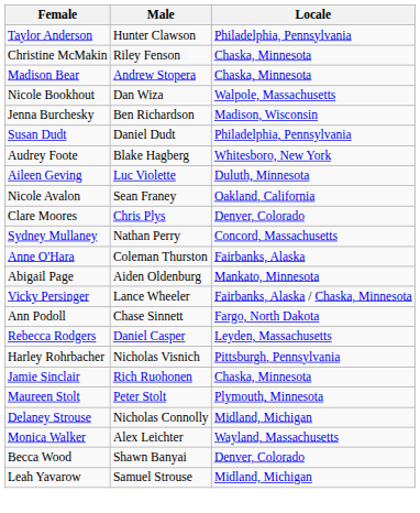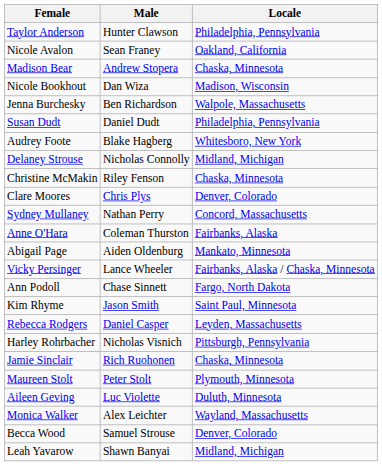rows swapped: Nicole Avalon <-> Christine McMakin
Nicole Bookhout | Locale: Walpole, Massachusetts -> Madison, Wisconsin
Jenna Burchesky | Locale: Madison, Wisconsin -> Walpole, Massachusetts
rows swapped: Aileen Geving <-> Delaney Strouse
+ row: Kim Rhyme | Jason Smith | Saint Paul, Minnesota
Becca Wood | Male: Shawn Banyai -> Samuel Strouse
Leah Yavarow | Male: Samuel Strouse -> Shawn Banyai
